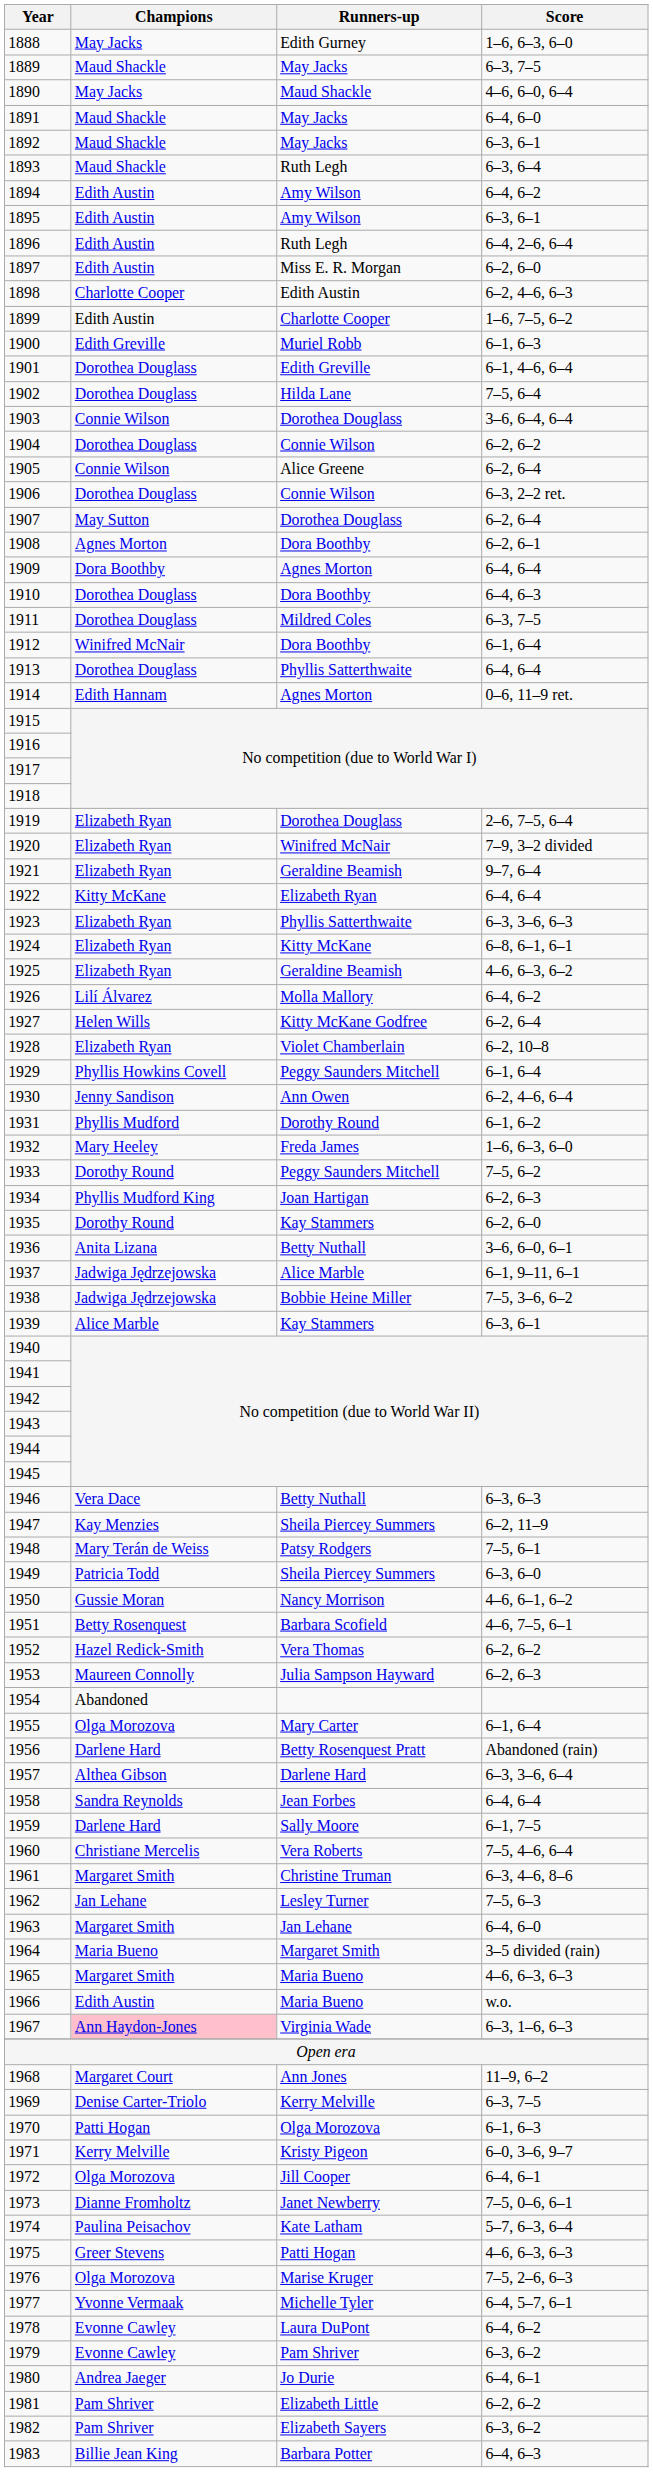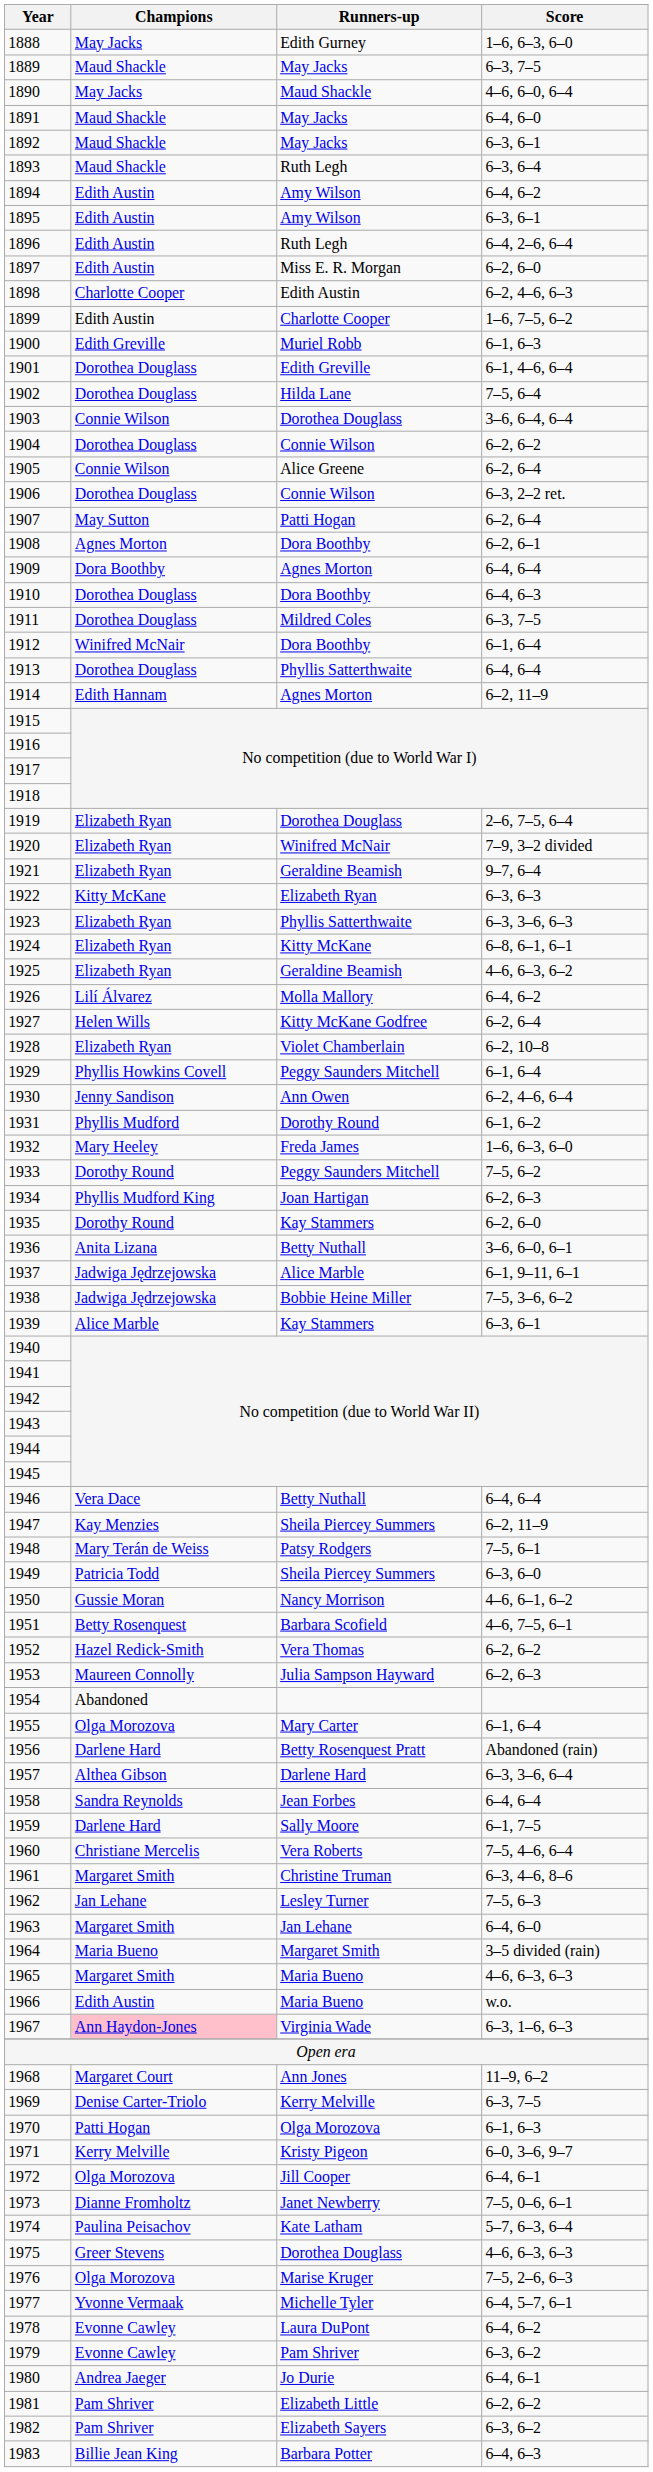1907 | Runners-up: Dorothea Douglass -> Patti Hogan
1914 | Score: 0–6, 11–9 ret. -> 6–2, 11–9
1922 | Score: 6–4, 6–4 -> 6–3, 6–3
1946 | Score: 6–3, 6–3 -> 6–4, 6–4
1975 | Runners-up: Patti Hogan -> Dorothea Douglass
